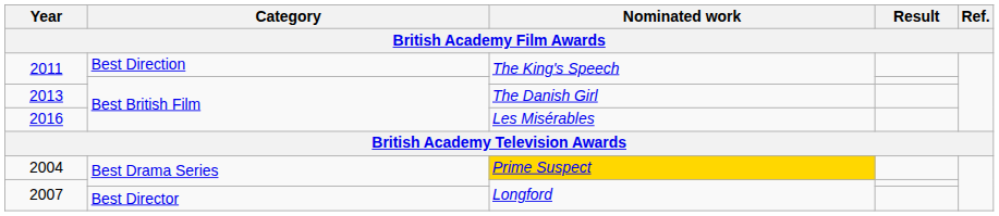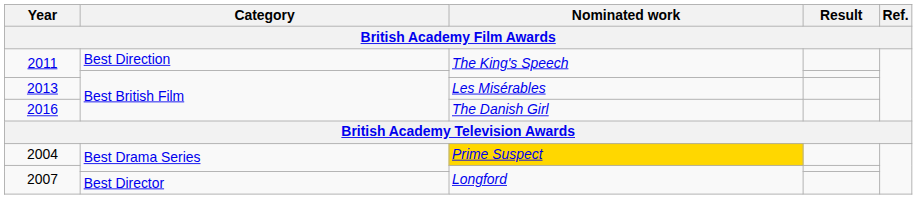2013 | Nominated work: The Danish Girl -> Les Misérables
2016 | Nominated work: Les Misérables -> The Danish Girl
